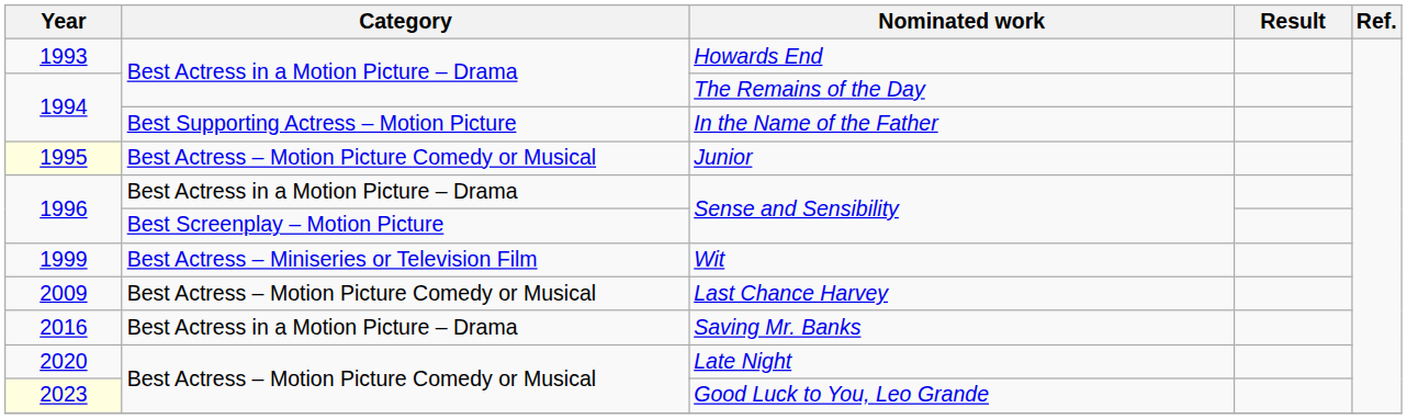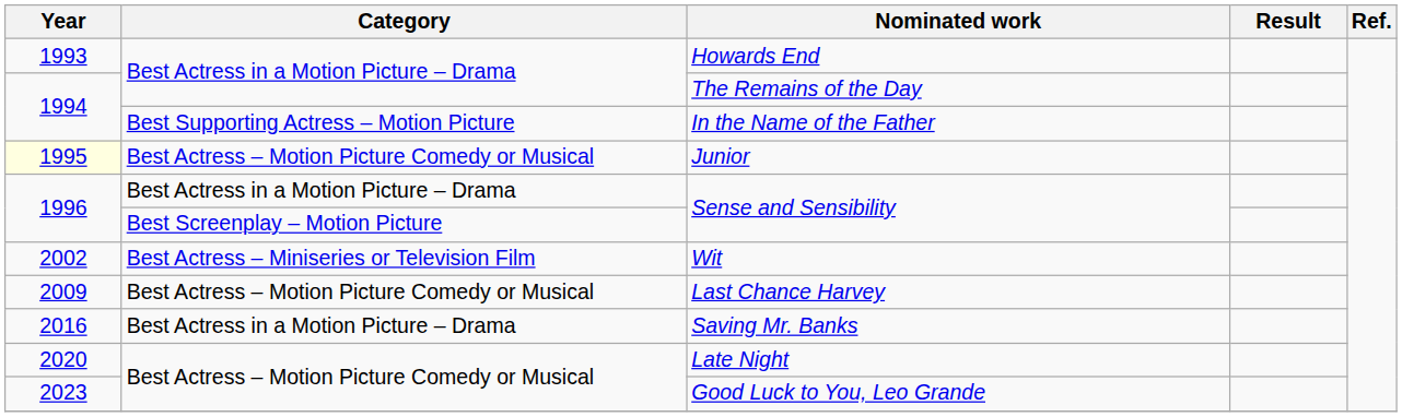Wit | Year: 1999 -> 2002
Good Luck to You, Leo Grande | Year: lightyellow background -> no background
